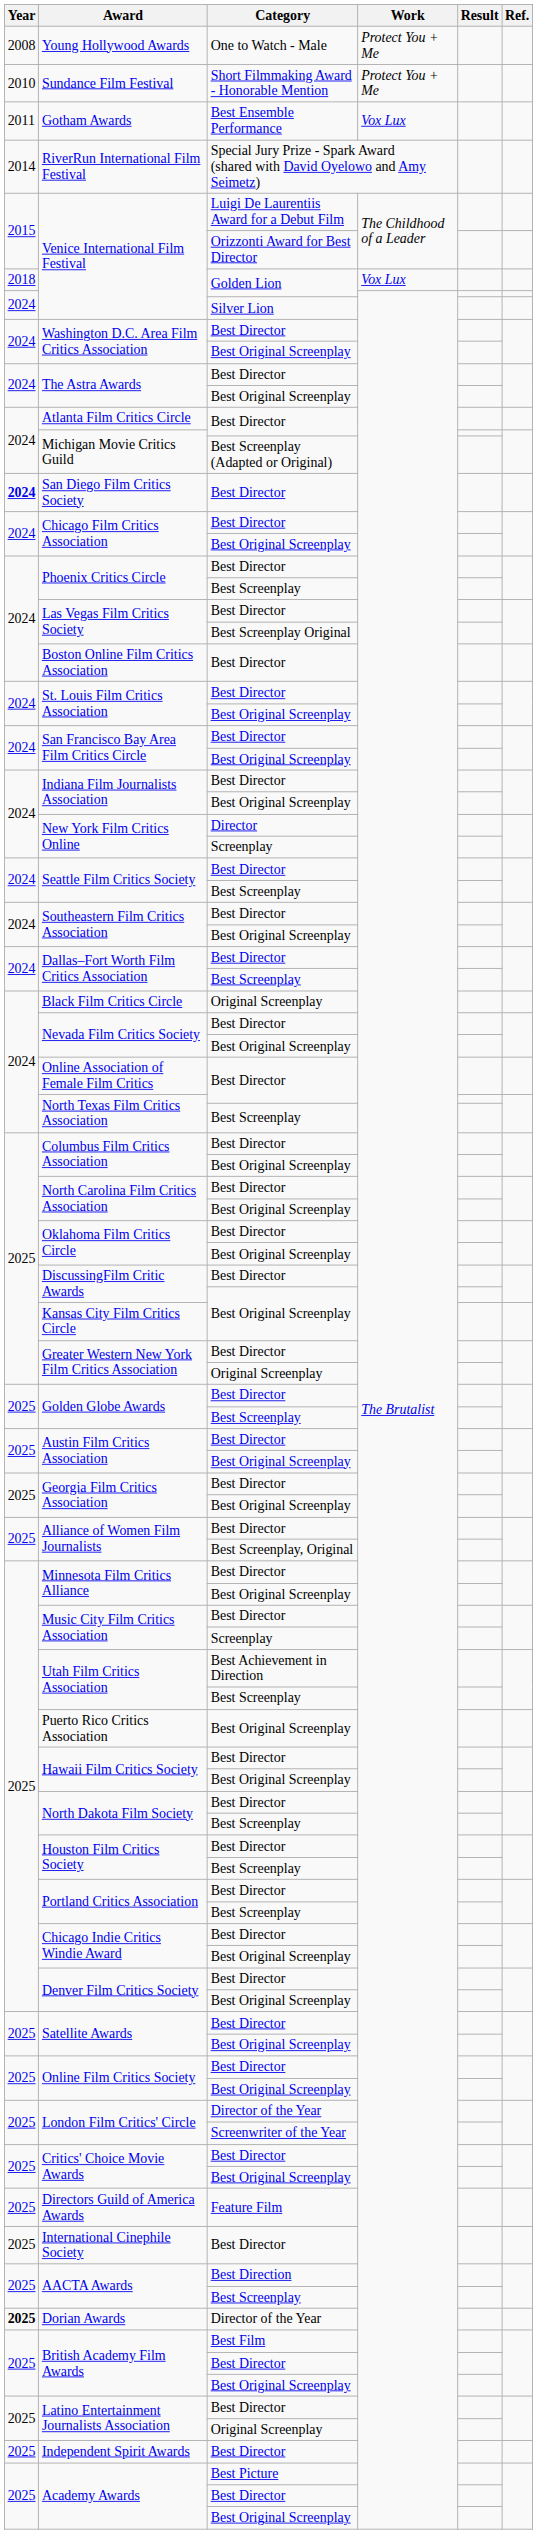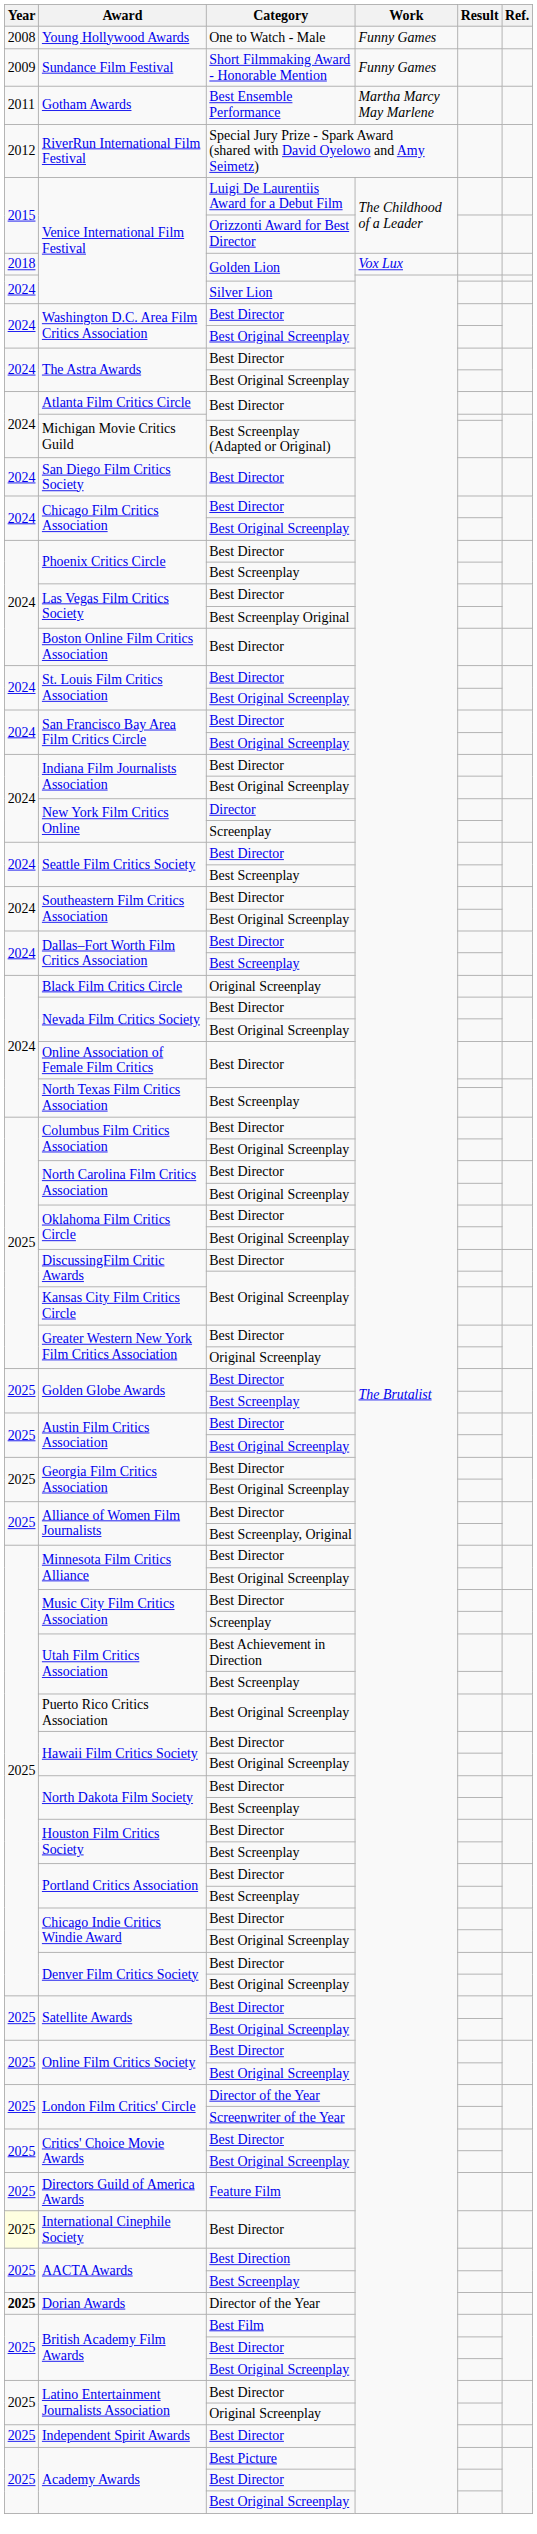Young Hollywood Awards | Work: Protect You + Me -> Funny Games
Sundance Film Festival | Year: 2010 -> 2009
Sundance Film Festival | Work: Protect You + Me -> Funny Games
Gotham Awards | Work: Vox Lux -> Martha Marcy May Marlene
RiverRun International Film Festival | Year: 2014 -> 2012
San Diego Film Critics Society | Year: bold -> normal
International Cinephile Society | Year: no background -> lightyellow background
